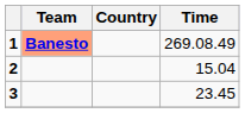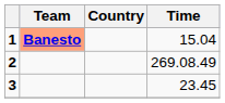1 | Time: 269.08.49 -> 15.04
2 | Time: 15.04 -> 269.08.49
